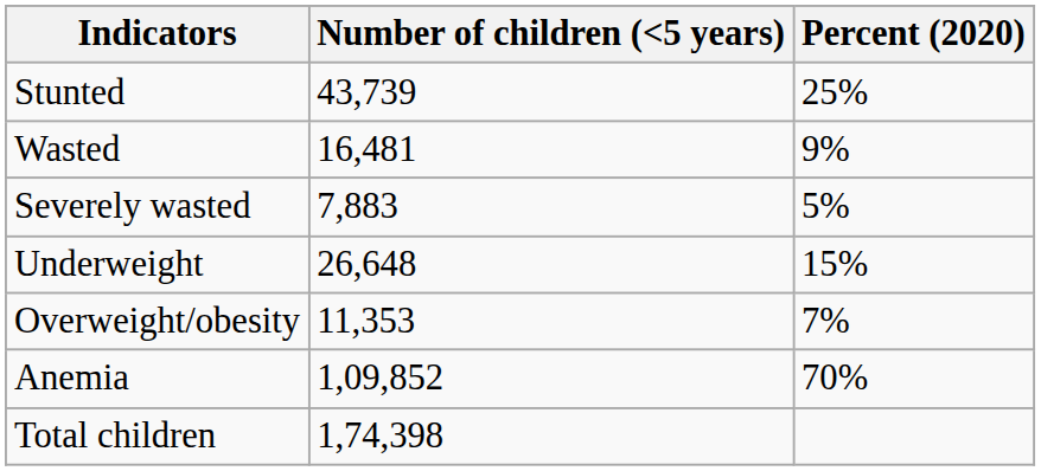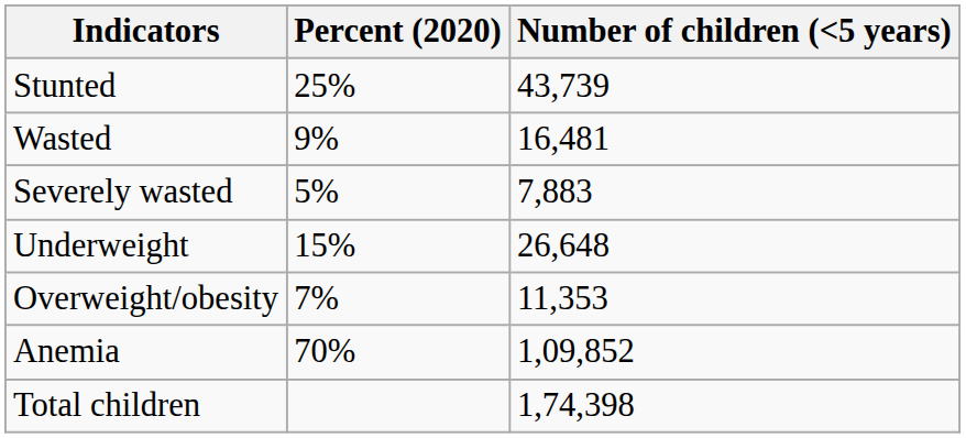columns swapped: Number of children (<5 years) <-> Percent (2020)
